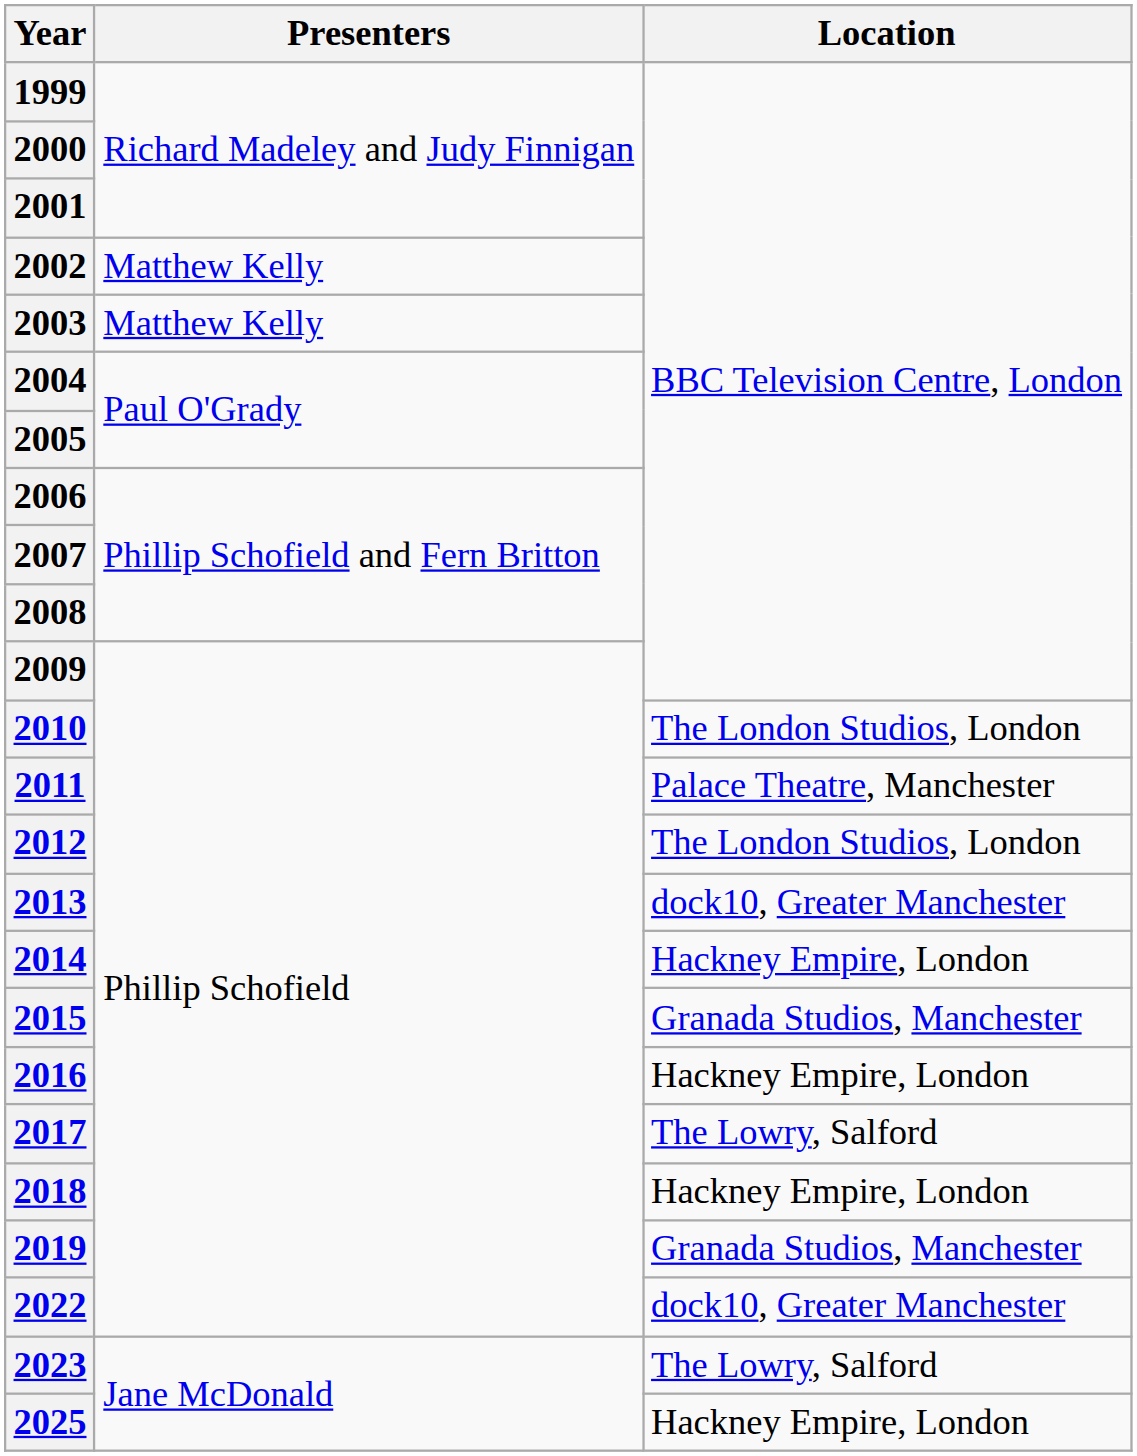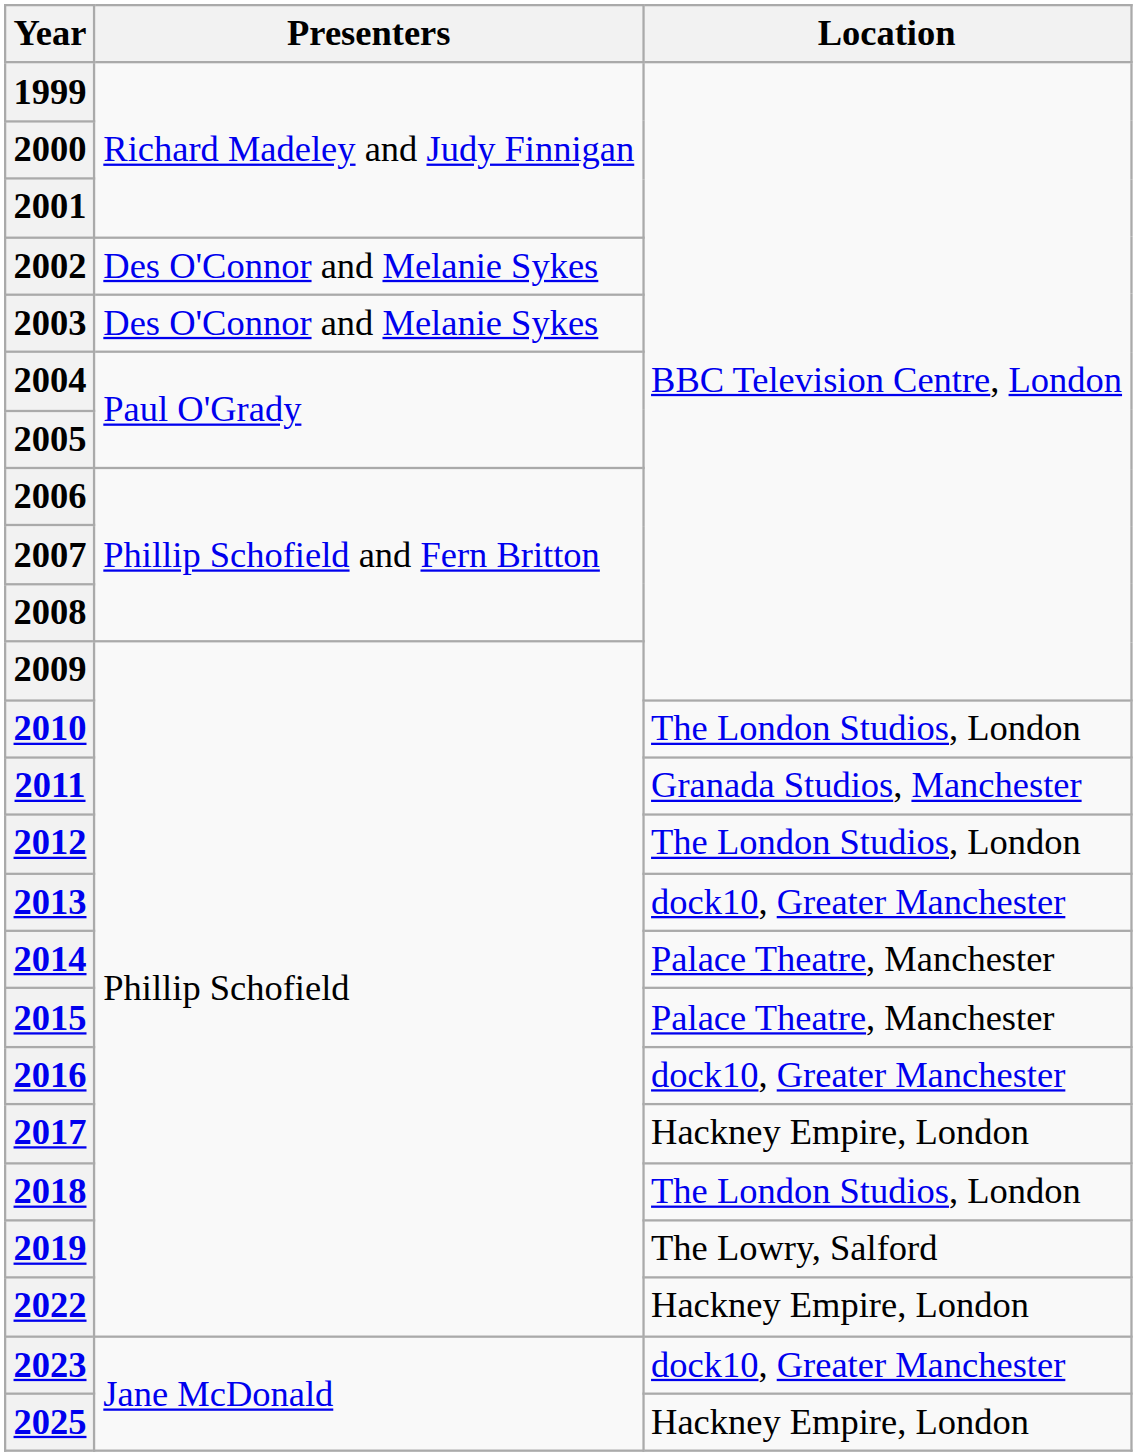2002 | Presenters: Matthew Kelly -> Des O'Connor and Melanie Sykes
2003 | Presenters: Matthew Kelly -> Des O'Connor and Melanie Sykes
2011 | Location: Palace Theatre, Manchester -> Granada Studios, Manchester
2014 | Location: Hackney Empire, London -> Palace Theatre, Manchester
2015 | Location: Granada Studios, Manchester -> Palace Theatre, Manchester
2016 | Location: Hackney Empire, London -> dock10, Greater Manchester
2017 | Location: The Lowry, Salford -> Hackney Empire, London
2018 | Location: Hackney Empire, London -> The London Studios, London
2019 | Location: Granada Studios, Manchester -> The Lowry, Salford
2022 | Location: dock10, Greater Manchester -> Hackney Empire, London
2023 | Location: The Lowry, Salford -> dock10, Greater Manchester
